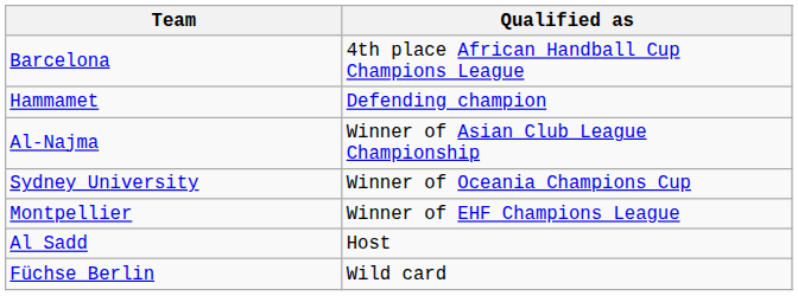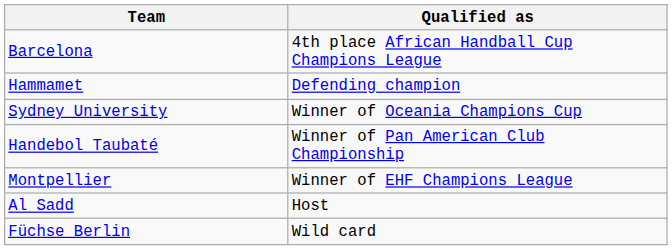- row: Al-Najma | Winner of Asian Club League Championship
+ row: Handebol Taubaté | Winner of Pan American Club Championship
